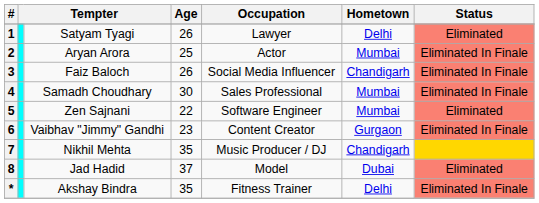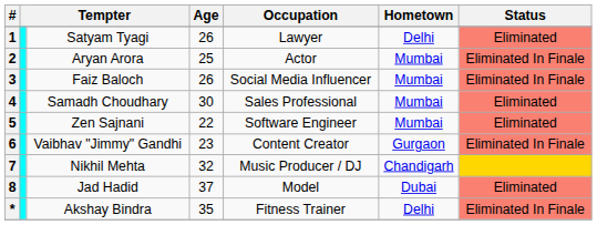3 | Hometown: Chandigarh -> Mumbai
4 | Status: Eliminated In Finale -> Eliminated
7 | Age: 35 -> 32
